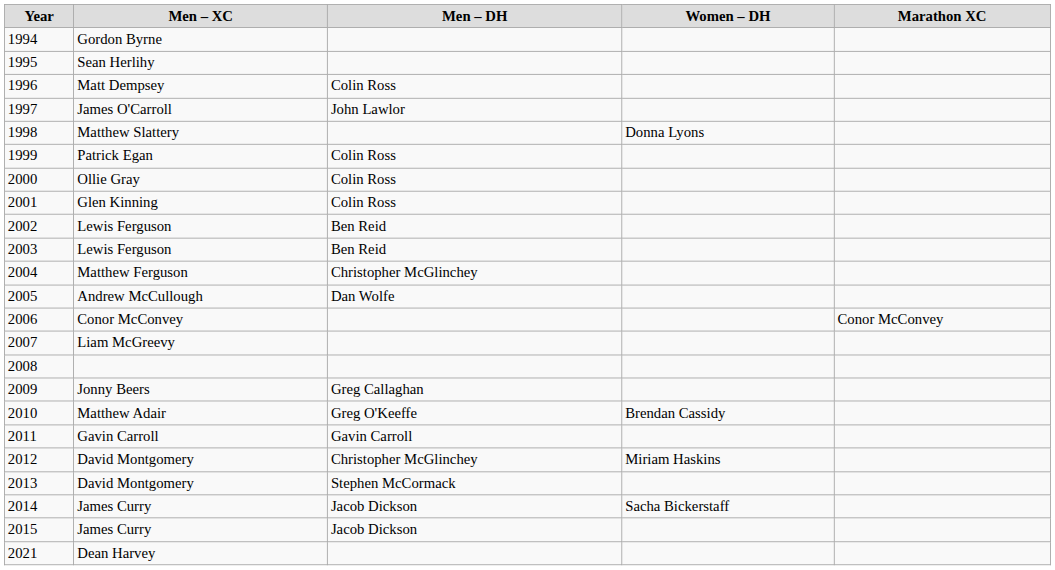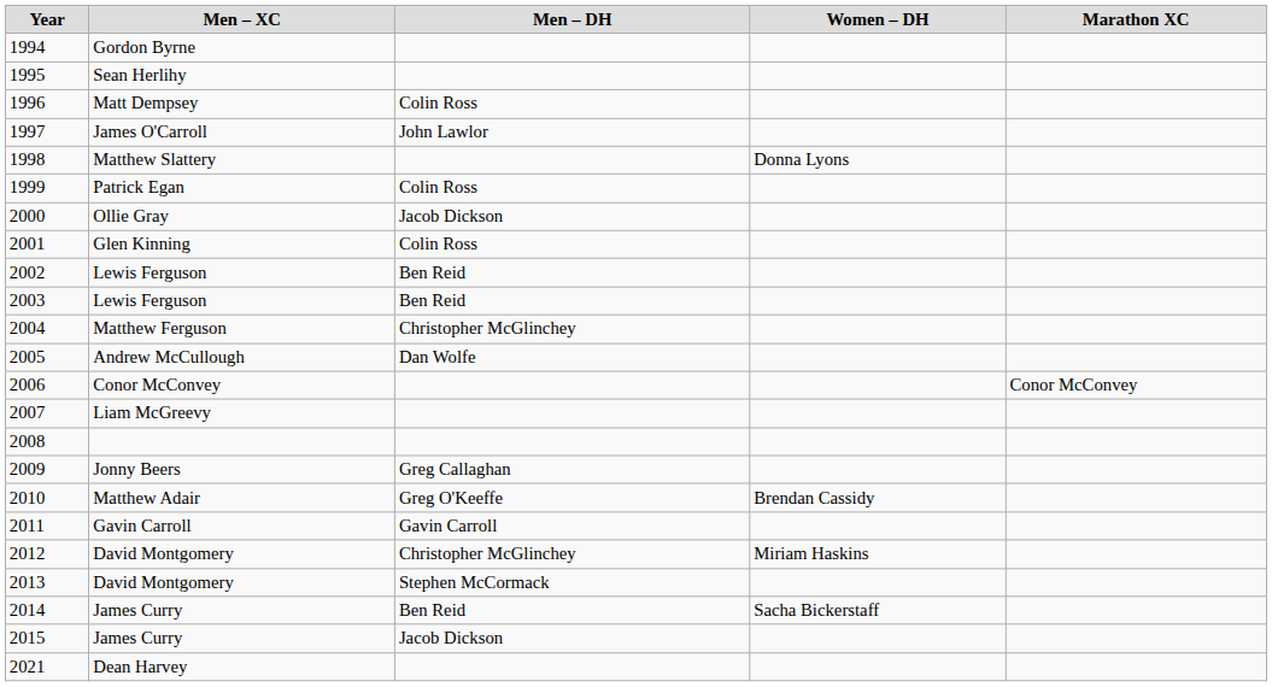2000 | Men – DH: Colin Ross -> Jacob Dickson
2014 | Men – DH: Jacob Dickson -> Ben Reid
